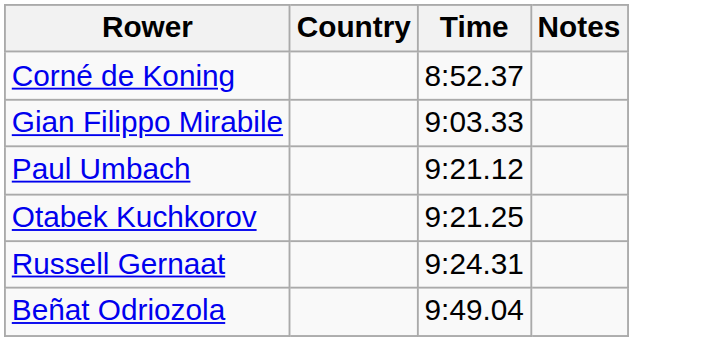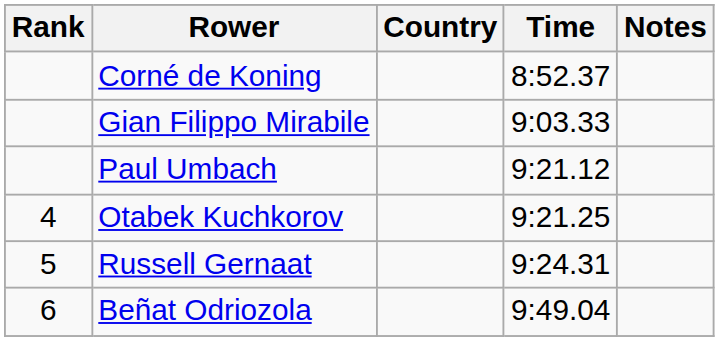+ column: Rank | 4 | 5 | 6
